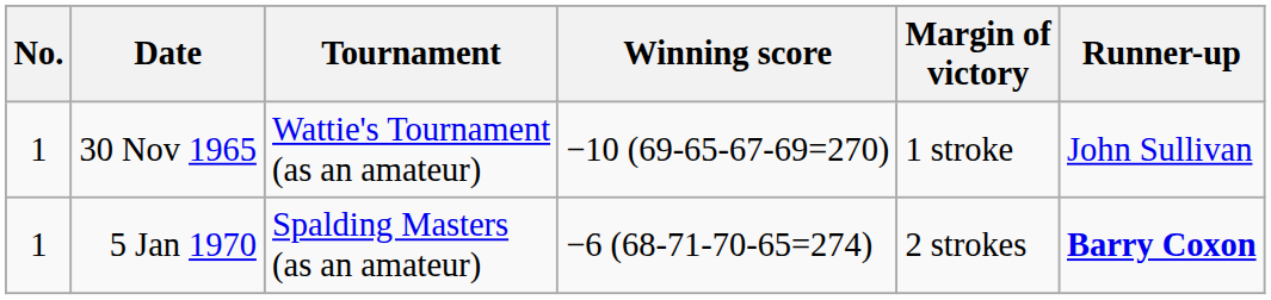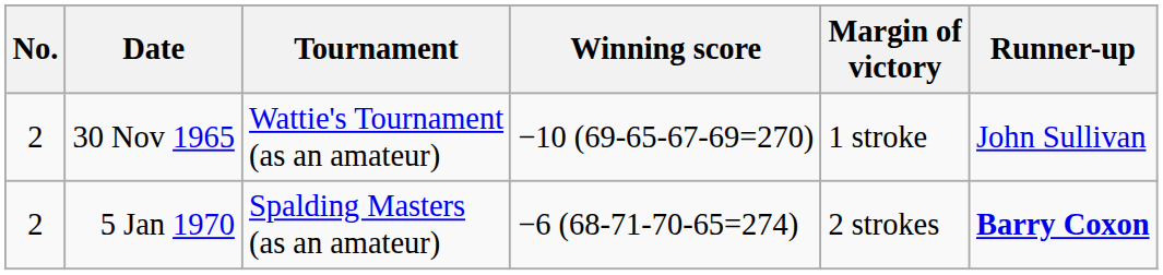30 Nov 1965 | No.: 1 -> 2
5 Jan 1970 | No.: 1 -> 2
